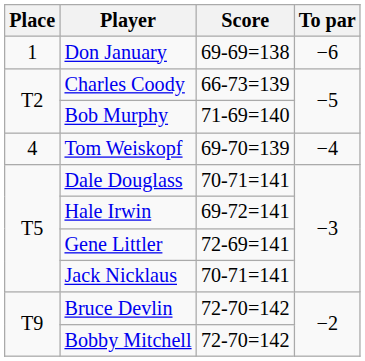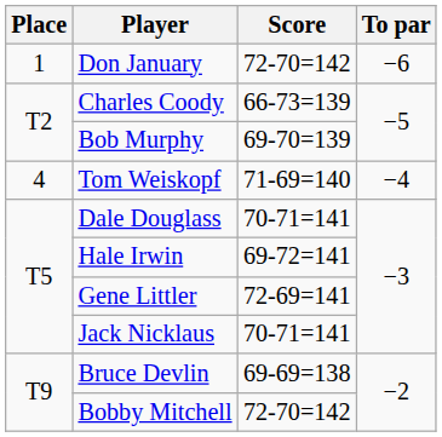Don January | Score: 69-69=138 -> 72-70=142
Bob Murphy | Score: 71-69=140 -> 69-70=139
Tom Weiskopf | Score: 69-70=139 -> 71-69=140
Bruce Devlin | Score: 72-70=142 -> 69-69=138
